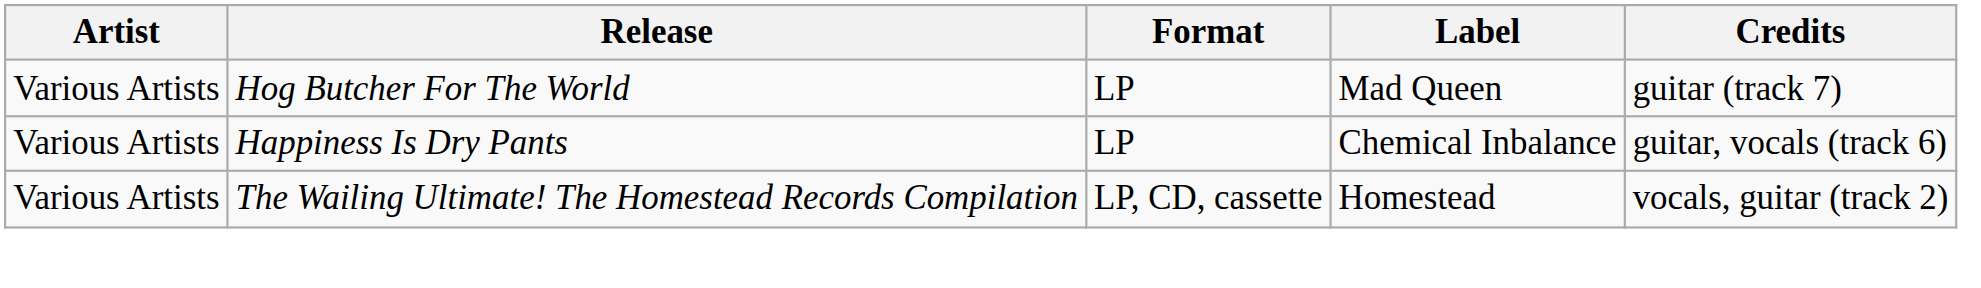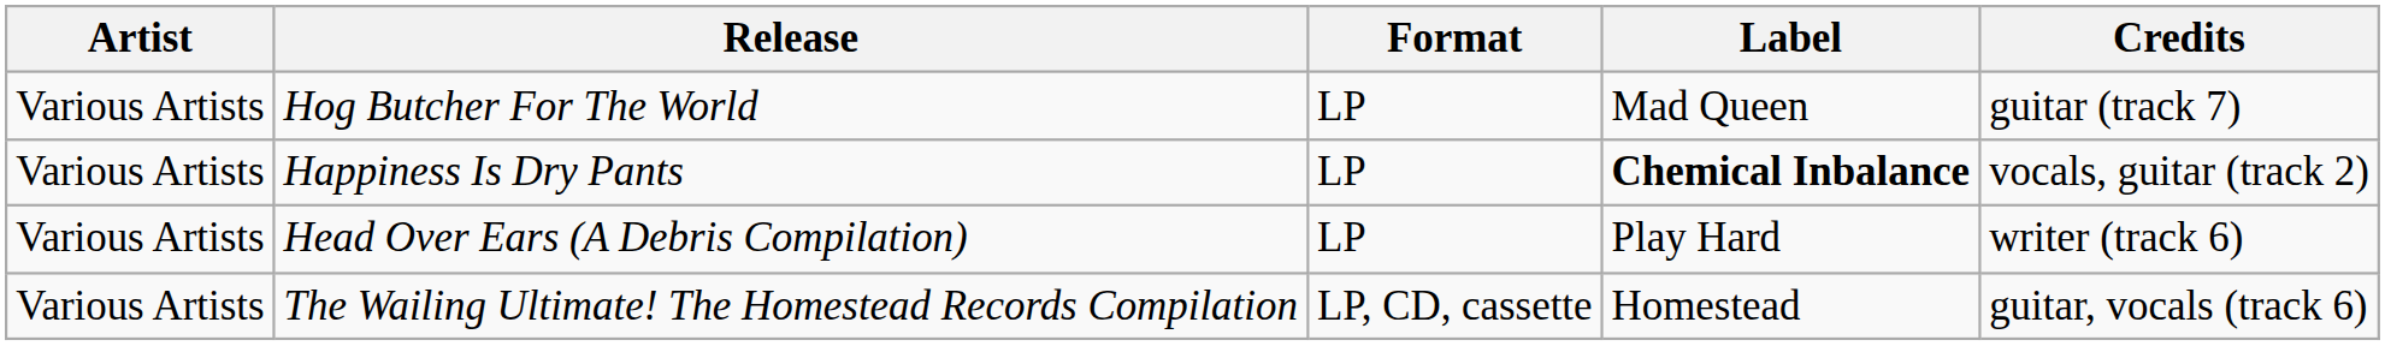Happiness Is Dry Pants | Label: normal -> bold
Happiness Is Dry Pants | Credits: guitar, vocals (track 6) -> vocals, guitar (track 2)
+ row: Various Artists | Head Over Ears (A Debris Compilation) | LP | Play Hard | writer (track 6)
The Wailing Ultimate! The Homestead Records Compilation | Credits: vocals, guitar (track 2) -> guitar, vocals (track 6)
